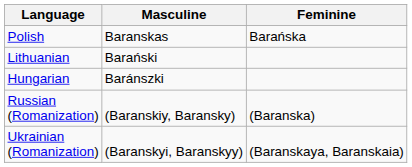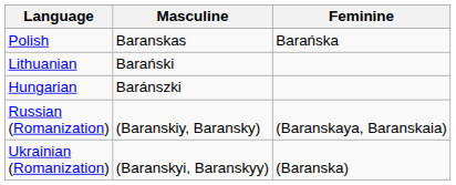Russian (Romanization) | Feminine: (Baranska) -> (Baranskaya, Baranskaia)
Ukrainian (Romanization) | Feminine: (Baranskaya, Baranskaia) -> (Baranska)
